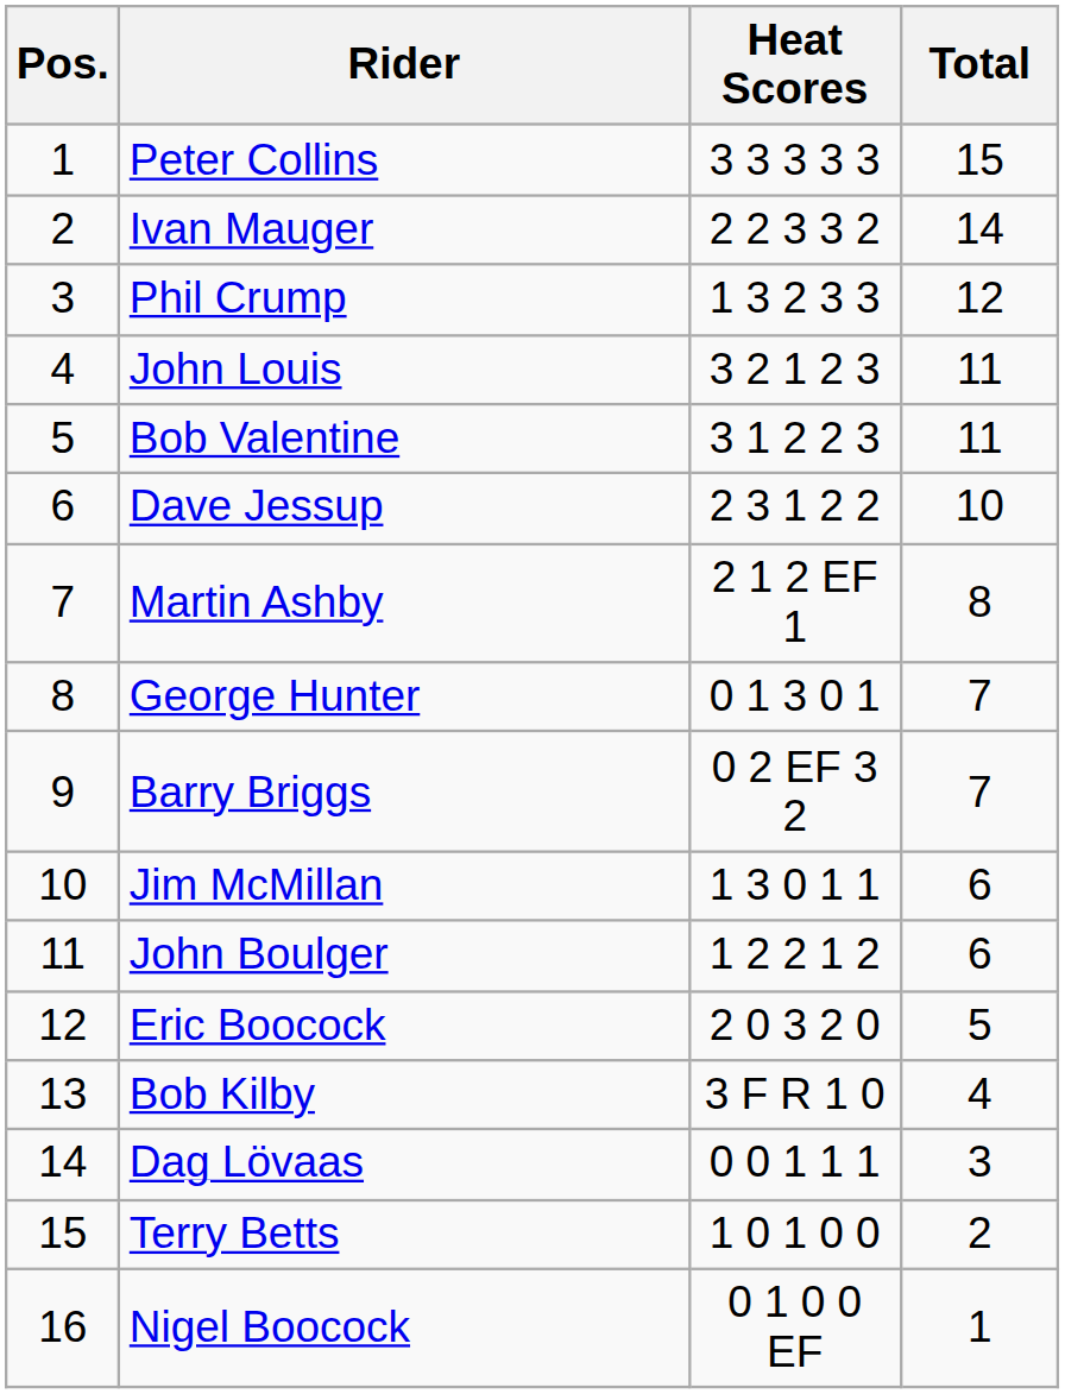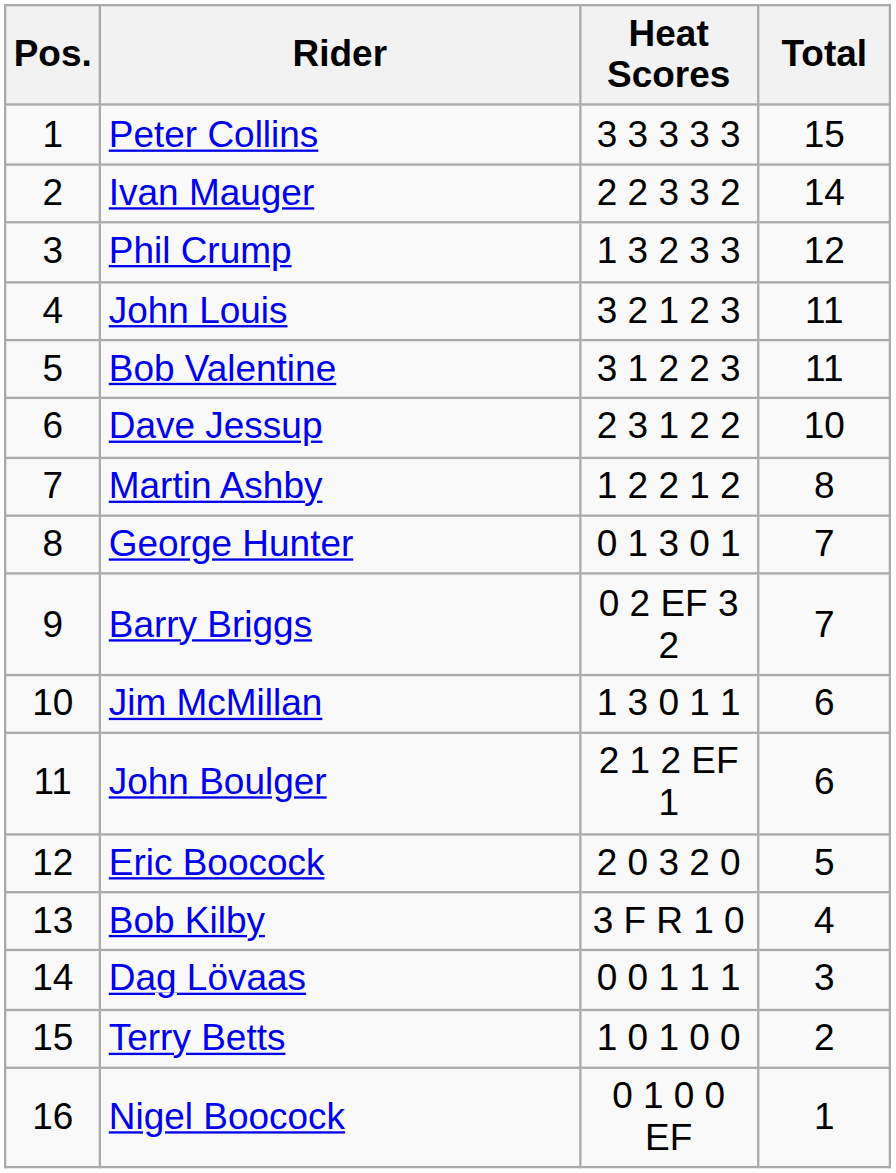Martin Ashby | Heat Scores: 2 1 2 EF 1 -> 1 2 2 1 2
John Boulger | Heat Scores: 1 2 2 1 2 -> 2 1 2 EF 1
